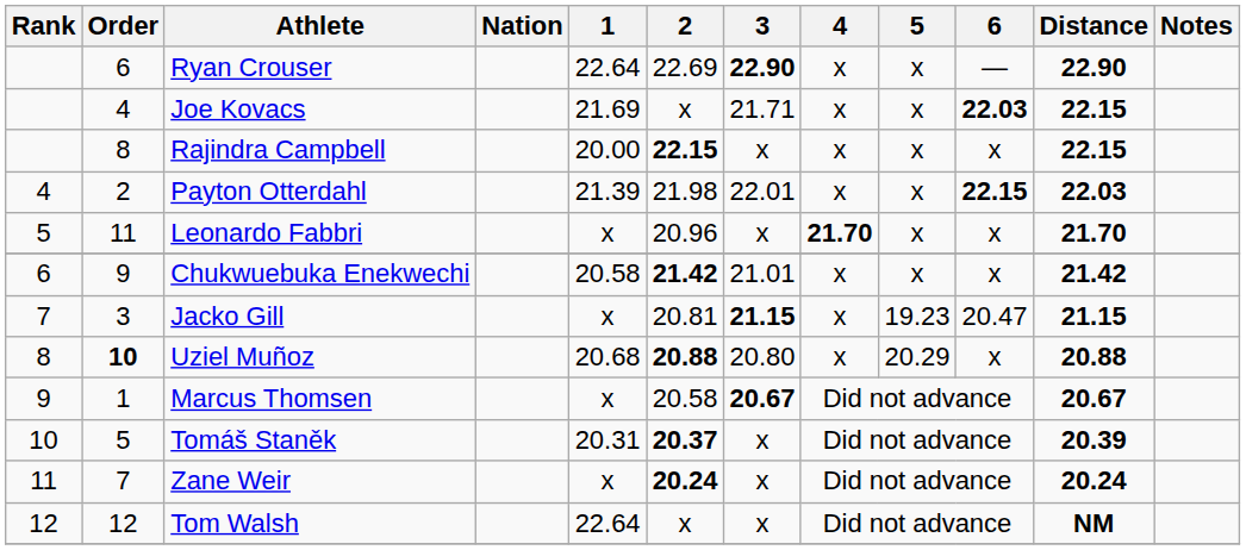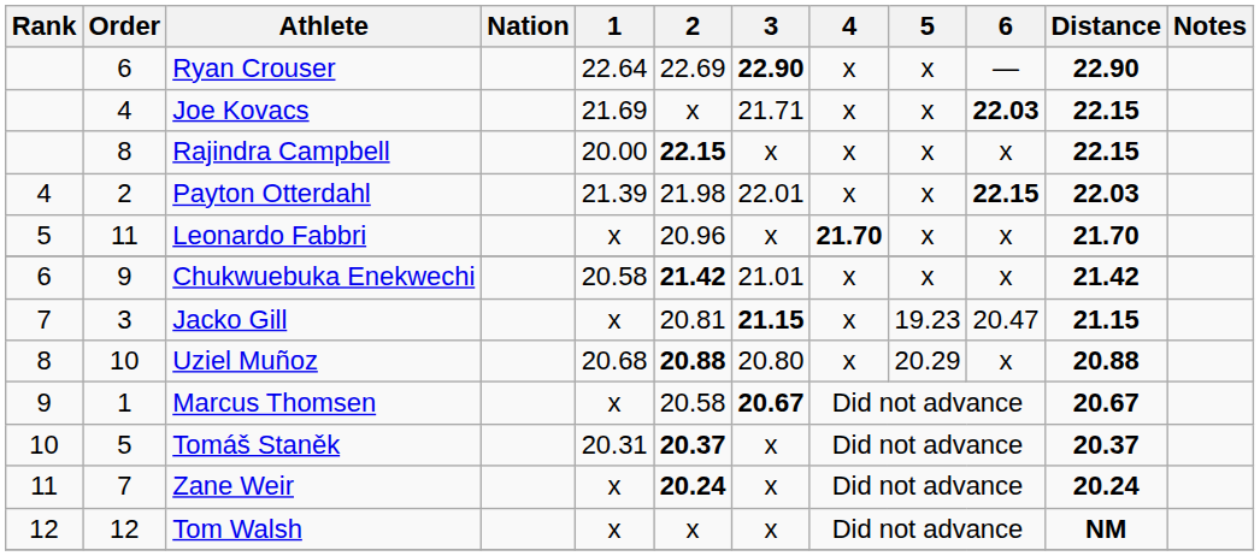Uziel Muñoz | Order: bold -> normal
Tomáš Staněk | Distance: 20.39 -> 20.37
Tom Walsh | 1: 22.64 -> x
